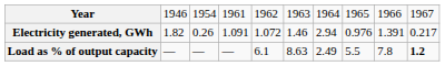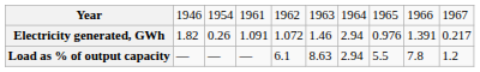Load as % of output capacity | column 7: 2.49 -> 2.94
Load as % of output capacity | column 10: bold -> normal
